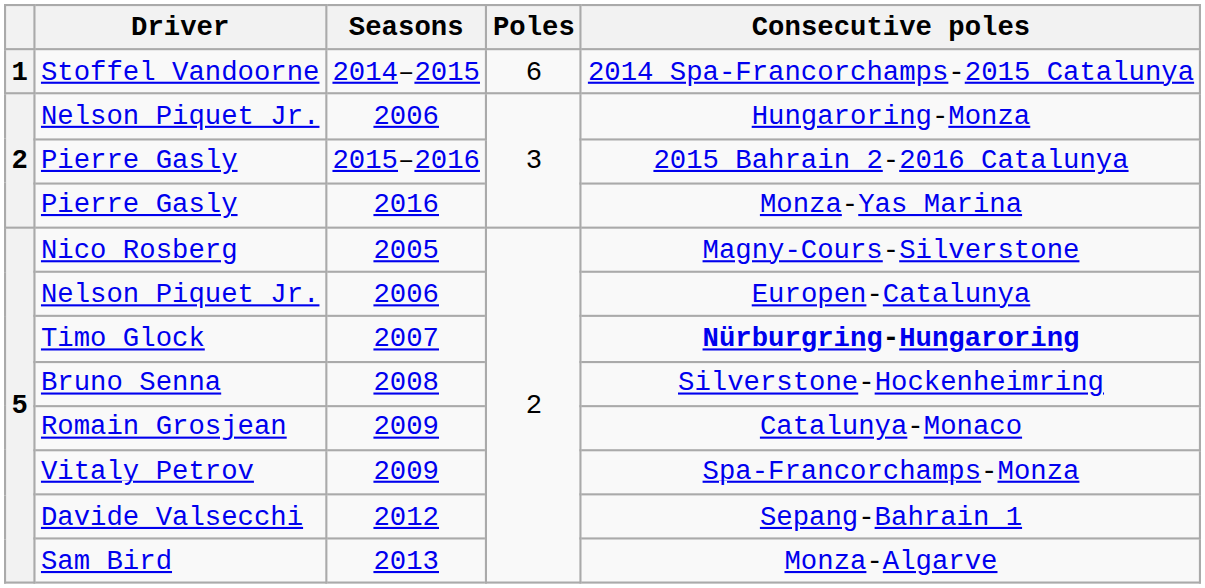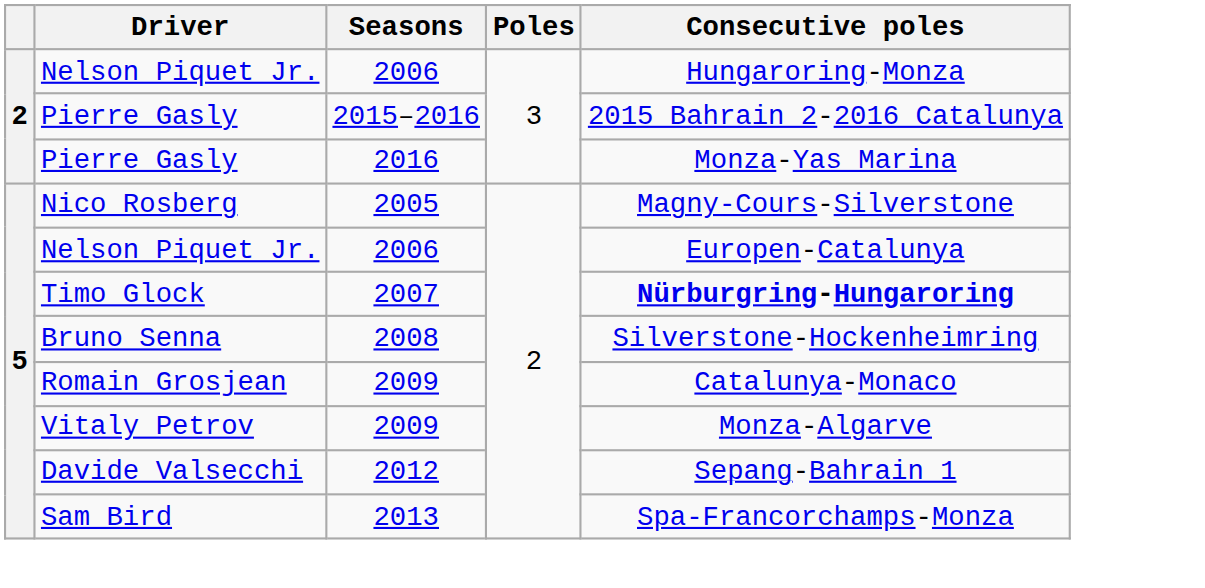- row: 1 | Stoffel Vandoorne | 2014–2015 | 6 | 2014 Spa-Francorchamps-2015 Catalunya
Vitaly Petrov | Consecutive poles: Spa-Francorchamps-Monza -> Monza-Algarve
Sam Bird | Consecutive poles: Monza-Algarve -> Spa-Francorchamps-Monza
